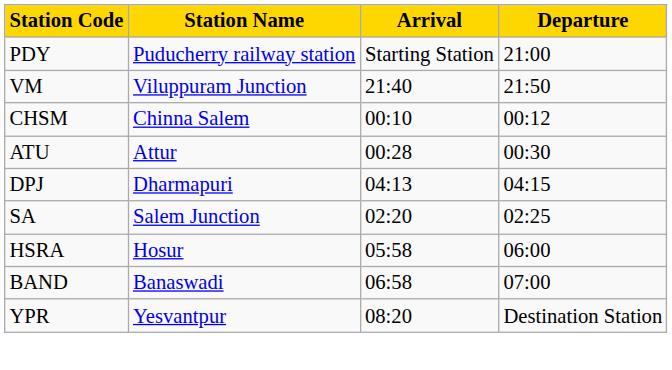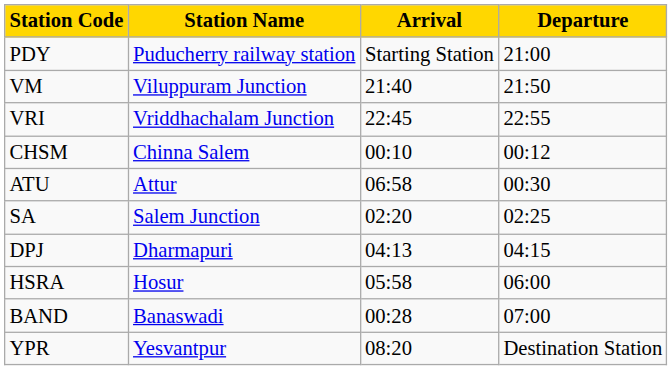+ row: VRI | Vriddhachalam Junction | 22:45 | 22:55
ATU | Arrival: 00:28 -> 06:58
rows swapped: SA <-> DPJ
BAND | Arrival: 06:58 -> 00:28
